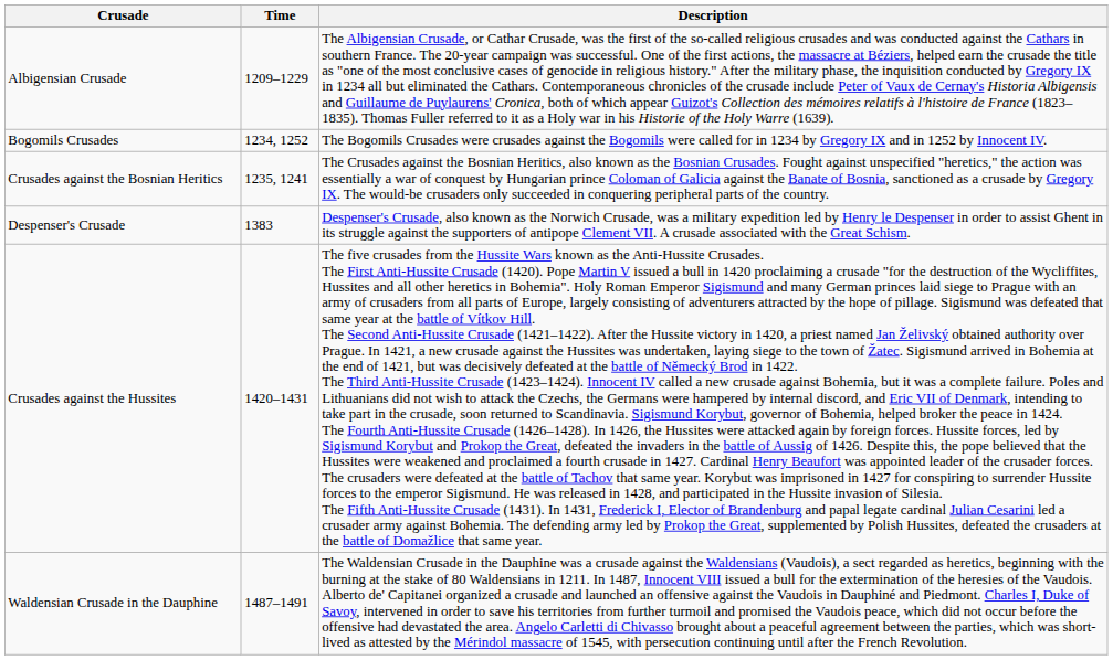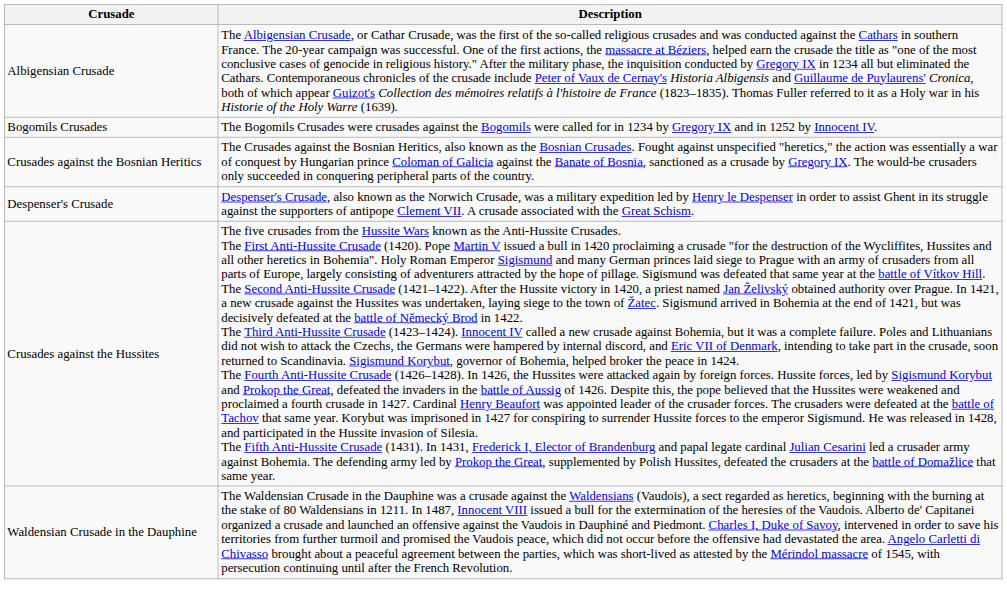- column: Time | 1209–1229 | 1234, 1252 | 1235, 1241 | 1383 | 1420–1431 | 1487–1491
